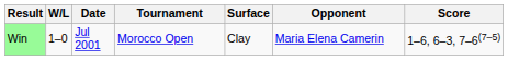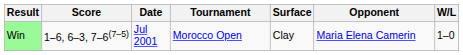columns swapped: W/L <-> Score
